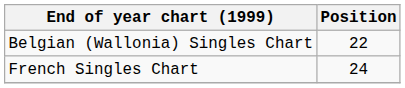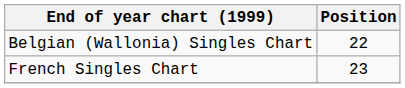French Singles Chart | Position: 24 -> 23
